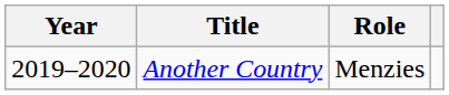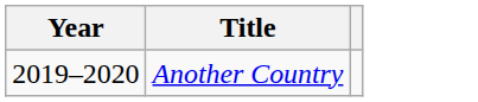- column: Role | Menzies
